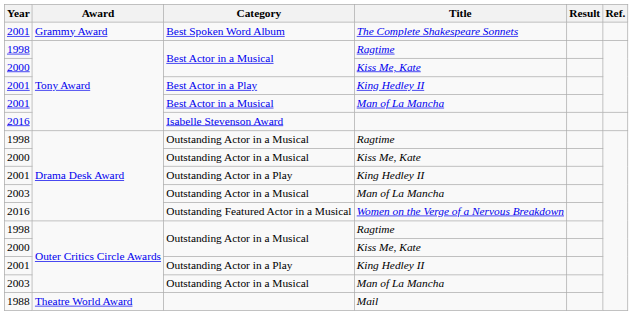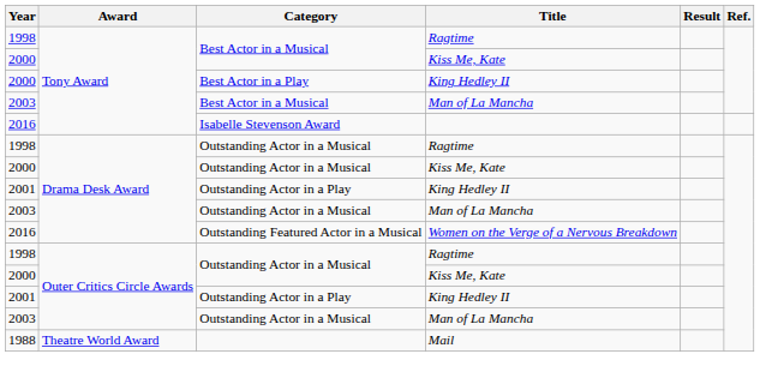- row: 2001 | Grammy Award | Best Spoken Word Album | The Complete Shakespeare Sonnets
Best Actor in a Play | Year: 2001 -> 2000
Best Actor in a Musical / Man of La Mancha | Year: 2001 -> 2003
